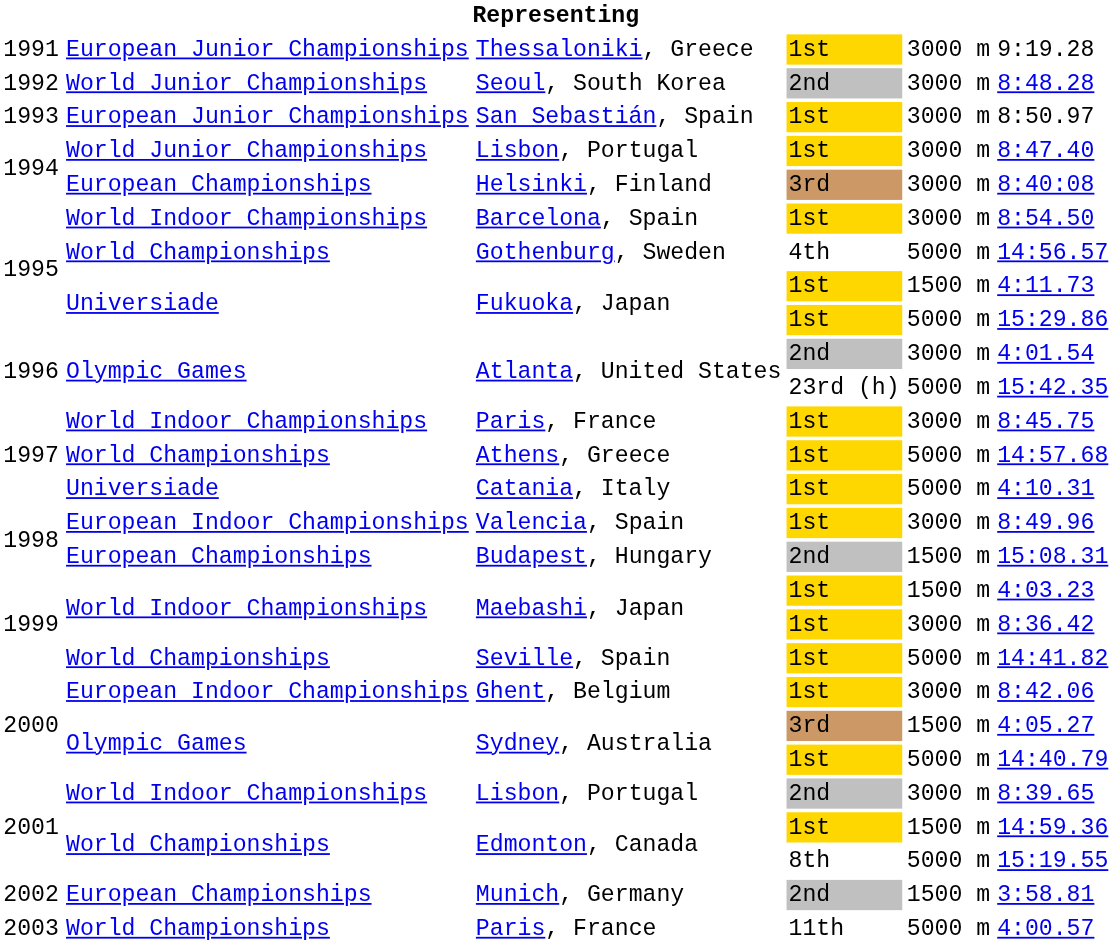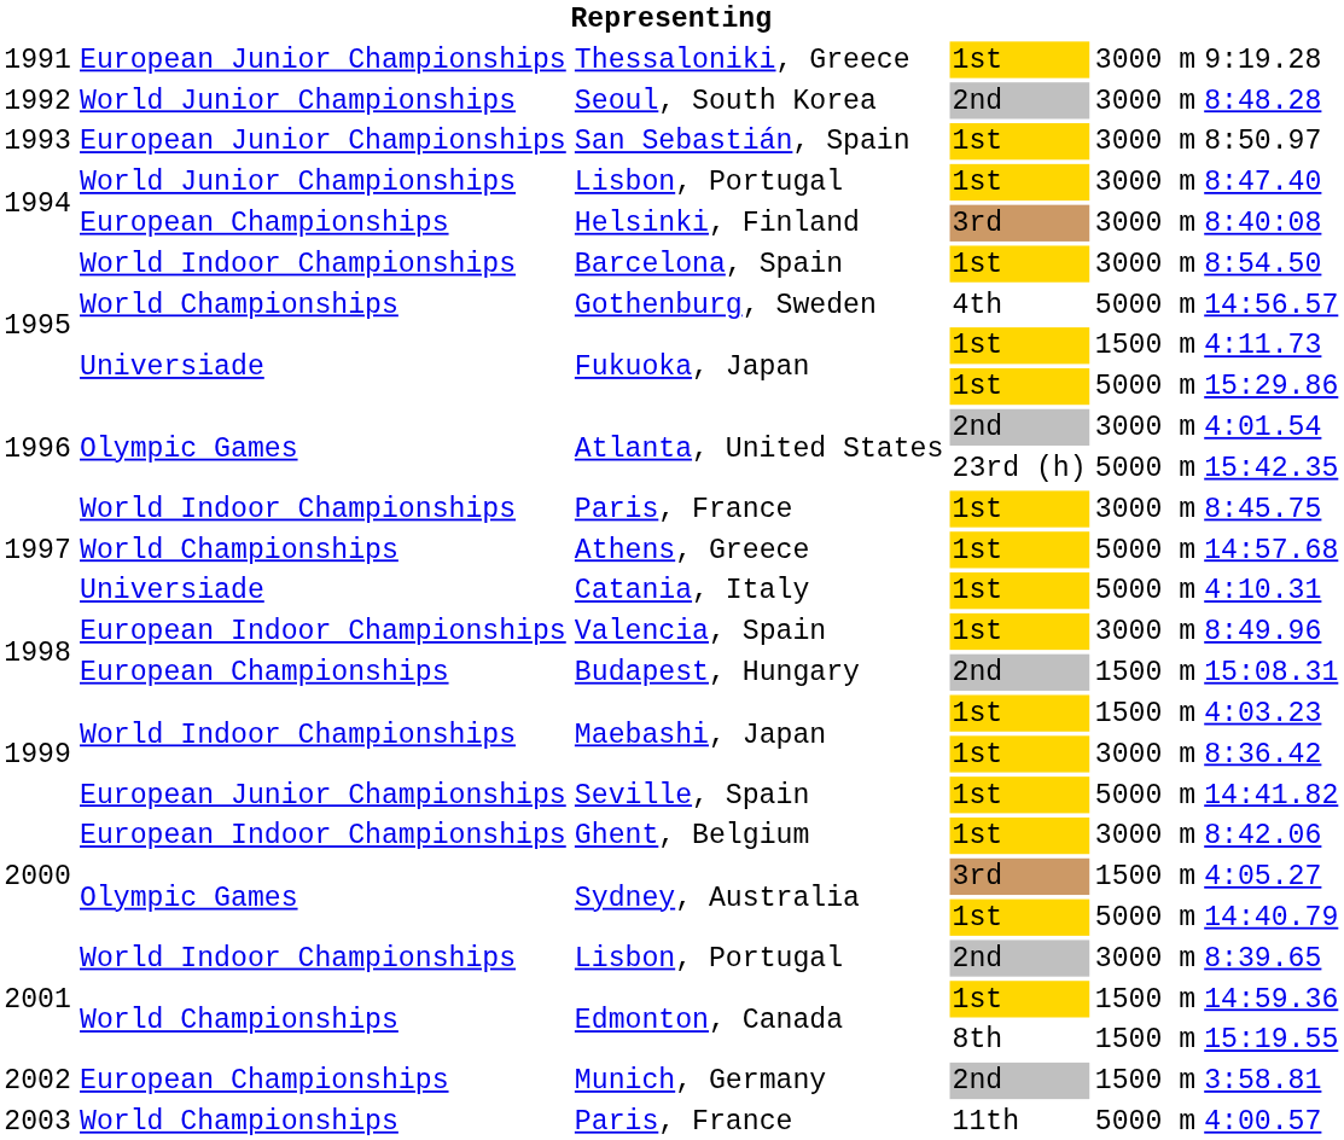Seville, Spain | column 2: World Championships -> European Junior Championships
Edmonton, Canada / 8th | column 5: 5000 m -> 1500 m
